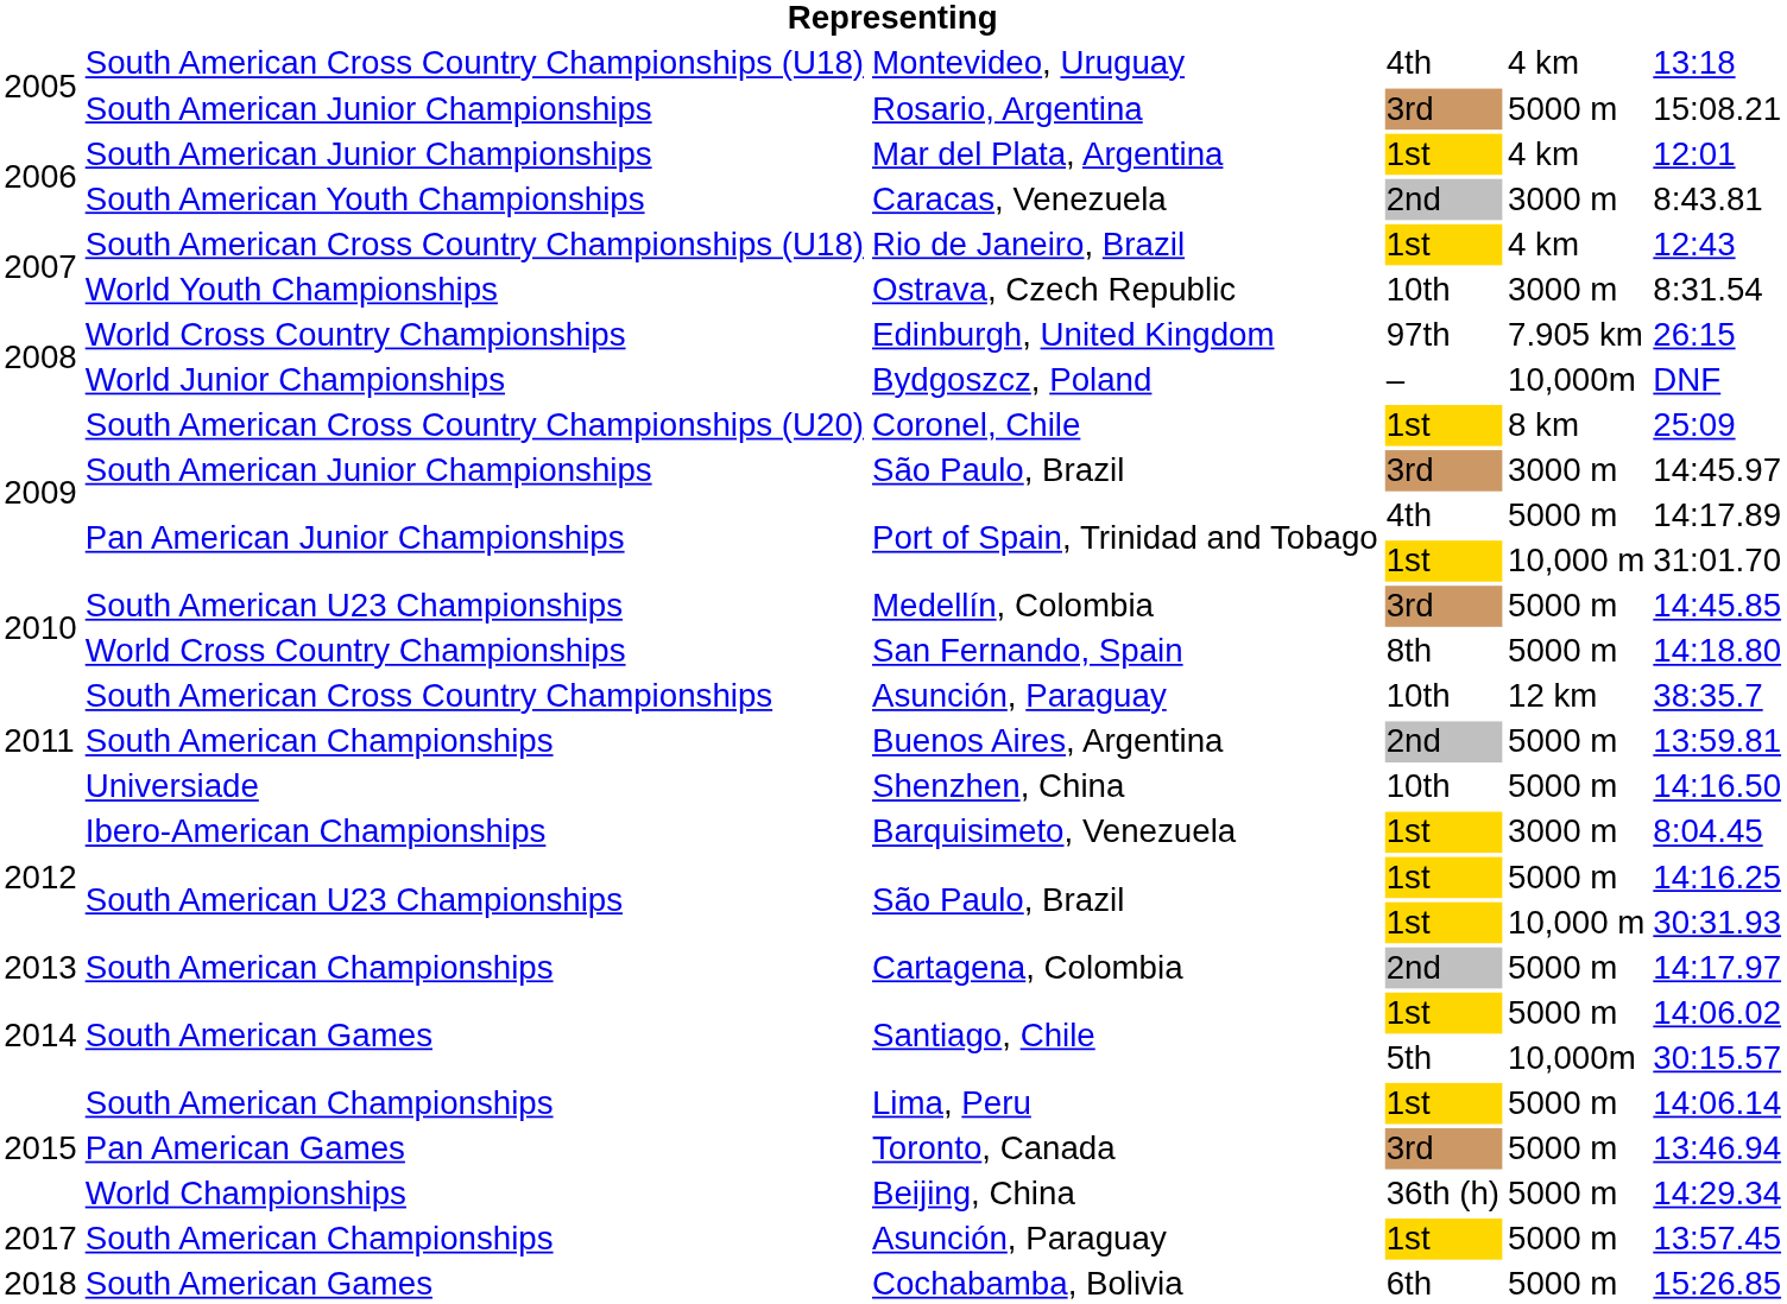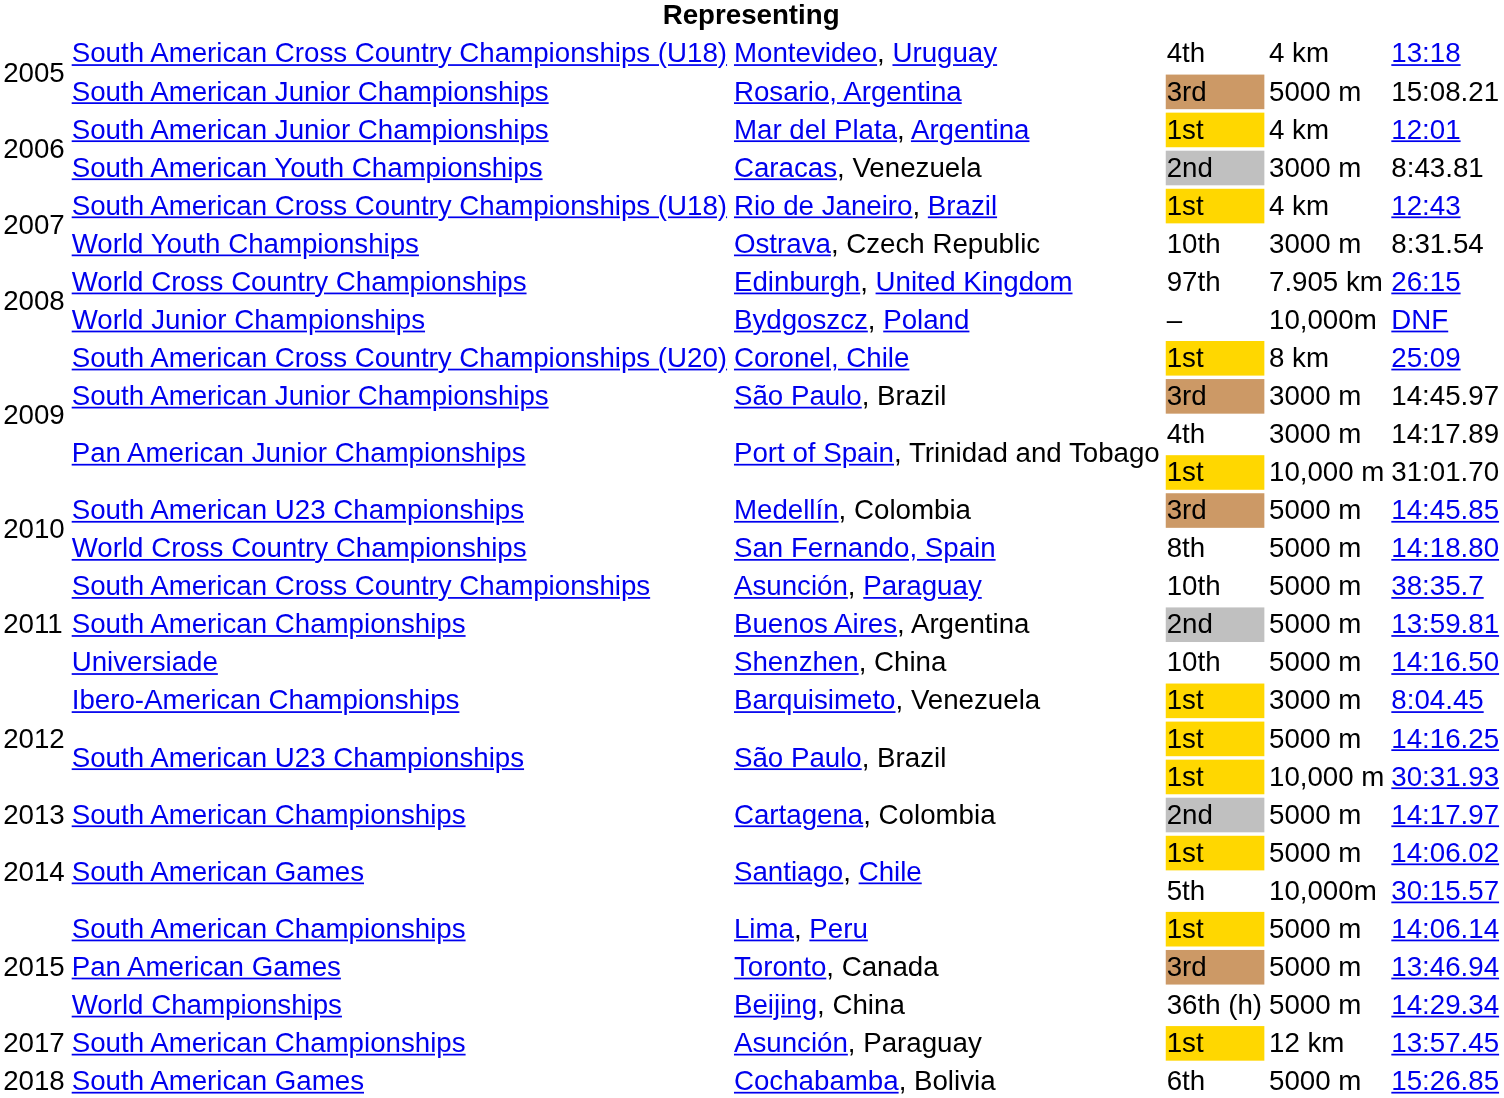Port of Spain, Trinidad and Tobago / 4th | column 5: 5000 m -> 3000 m
Asunción, Paraguay / 10th | column 5: 12 km -> 5000 m
Asunción, Paraguay / 1st | column 5: 5000 m -> 12 km
